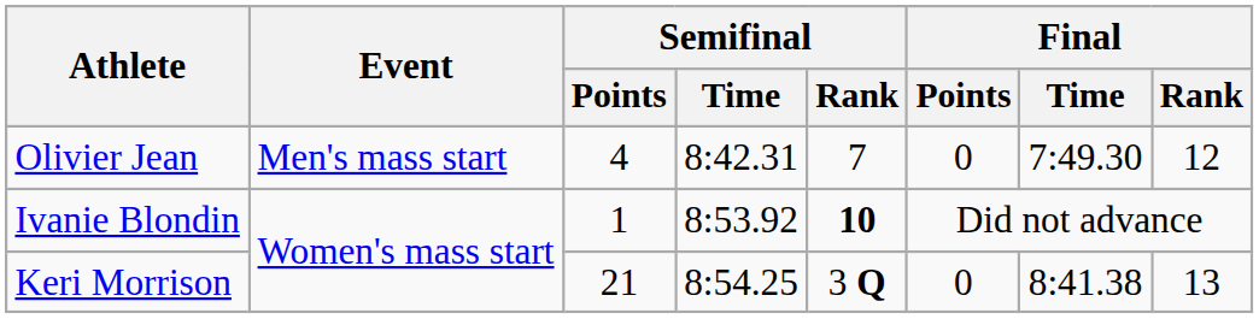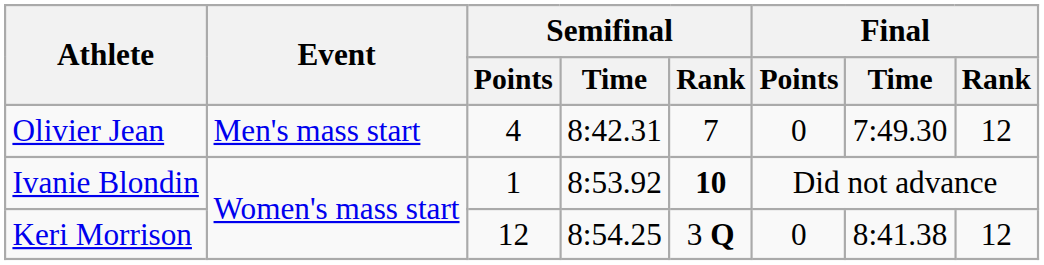Keri Morrison | Semifinal / Points: 21 -> 12
Keri Morrison | Final / Rank: 13 -> 12
